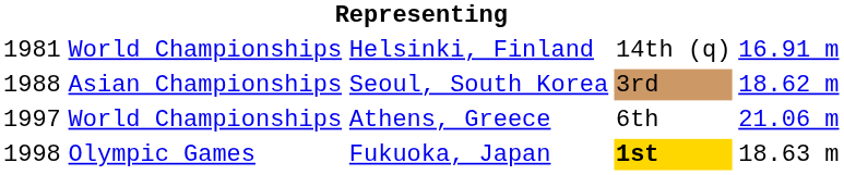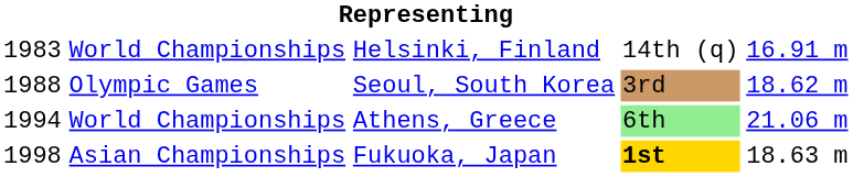Helsinki, Finland | column 1: 1981 -> 1983
Seoul, South Korea | column 2: Asian Championships -> Olympic Games
Athens, Greece | column 1: 1997 -> 1994
Athens, Greece | column 4: no background -> lightgreen background
Fukuoka, Japan | column 2: Olympic Games -> Asian Championships
